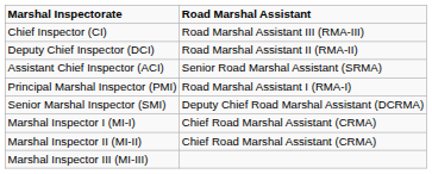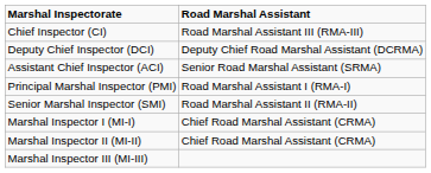Deputy Chief Inspector (DCI) | Road Marshal Assistant: Road Marshal Assistant II (RMA-II) -> Deputy Chief Road Marshal Assistant (DCRMA)
Senior Marshal Inspector (SMI) | Road Marshal Assistant: Deputy Chief Road Marshal Assistant (DCRMA) -> Road Marshal Assistant II (RMA-II)
